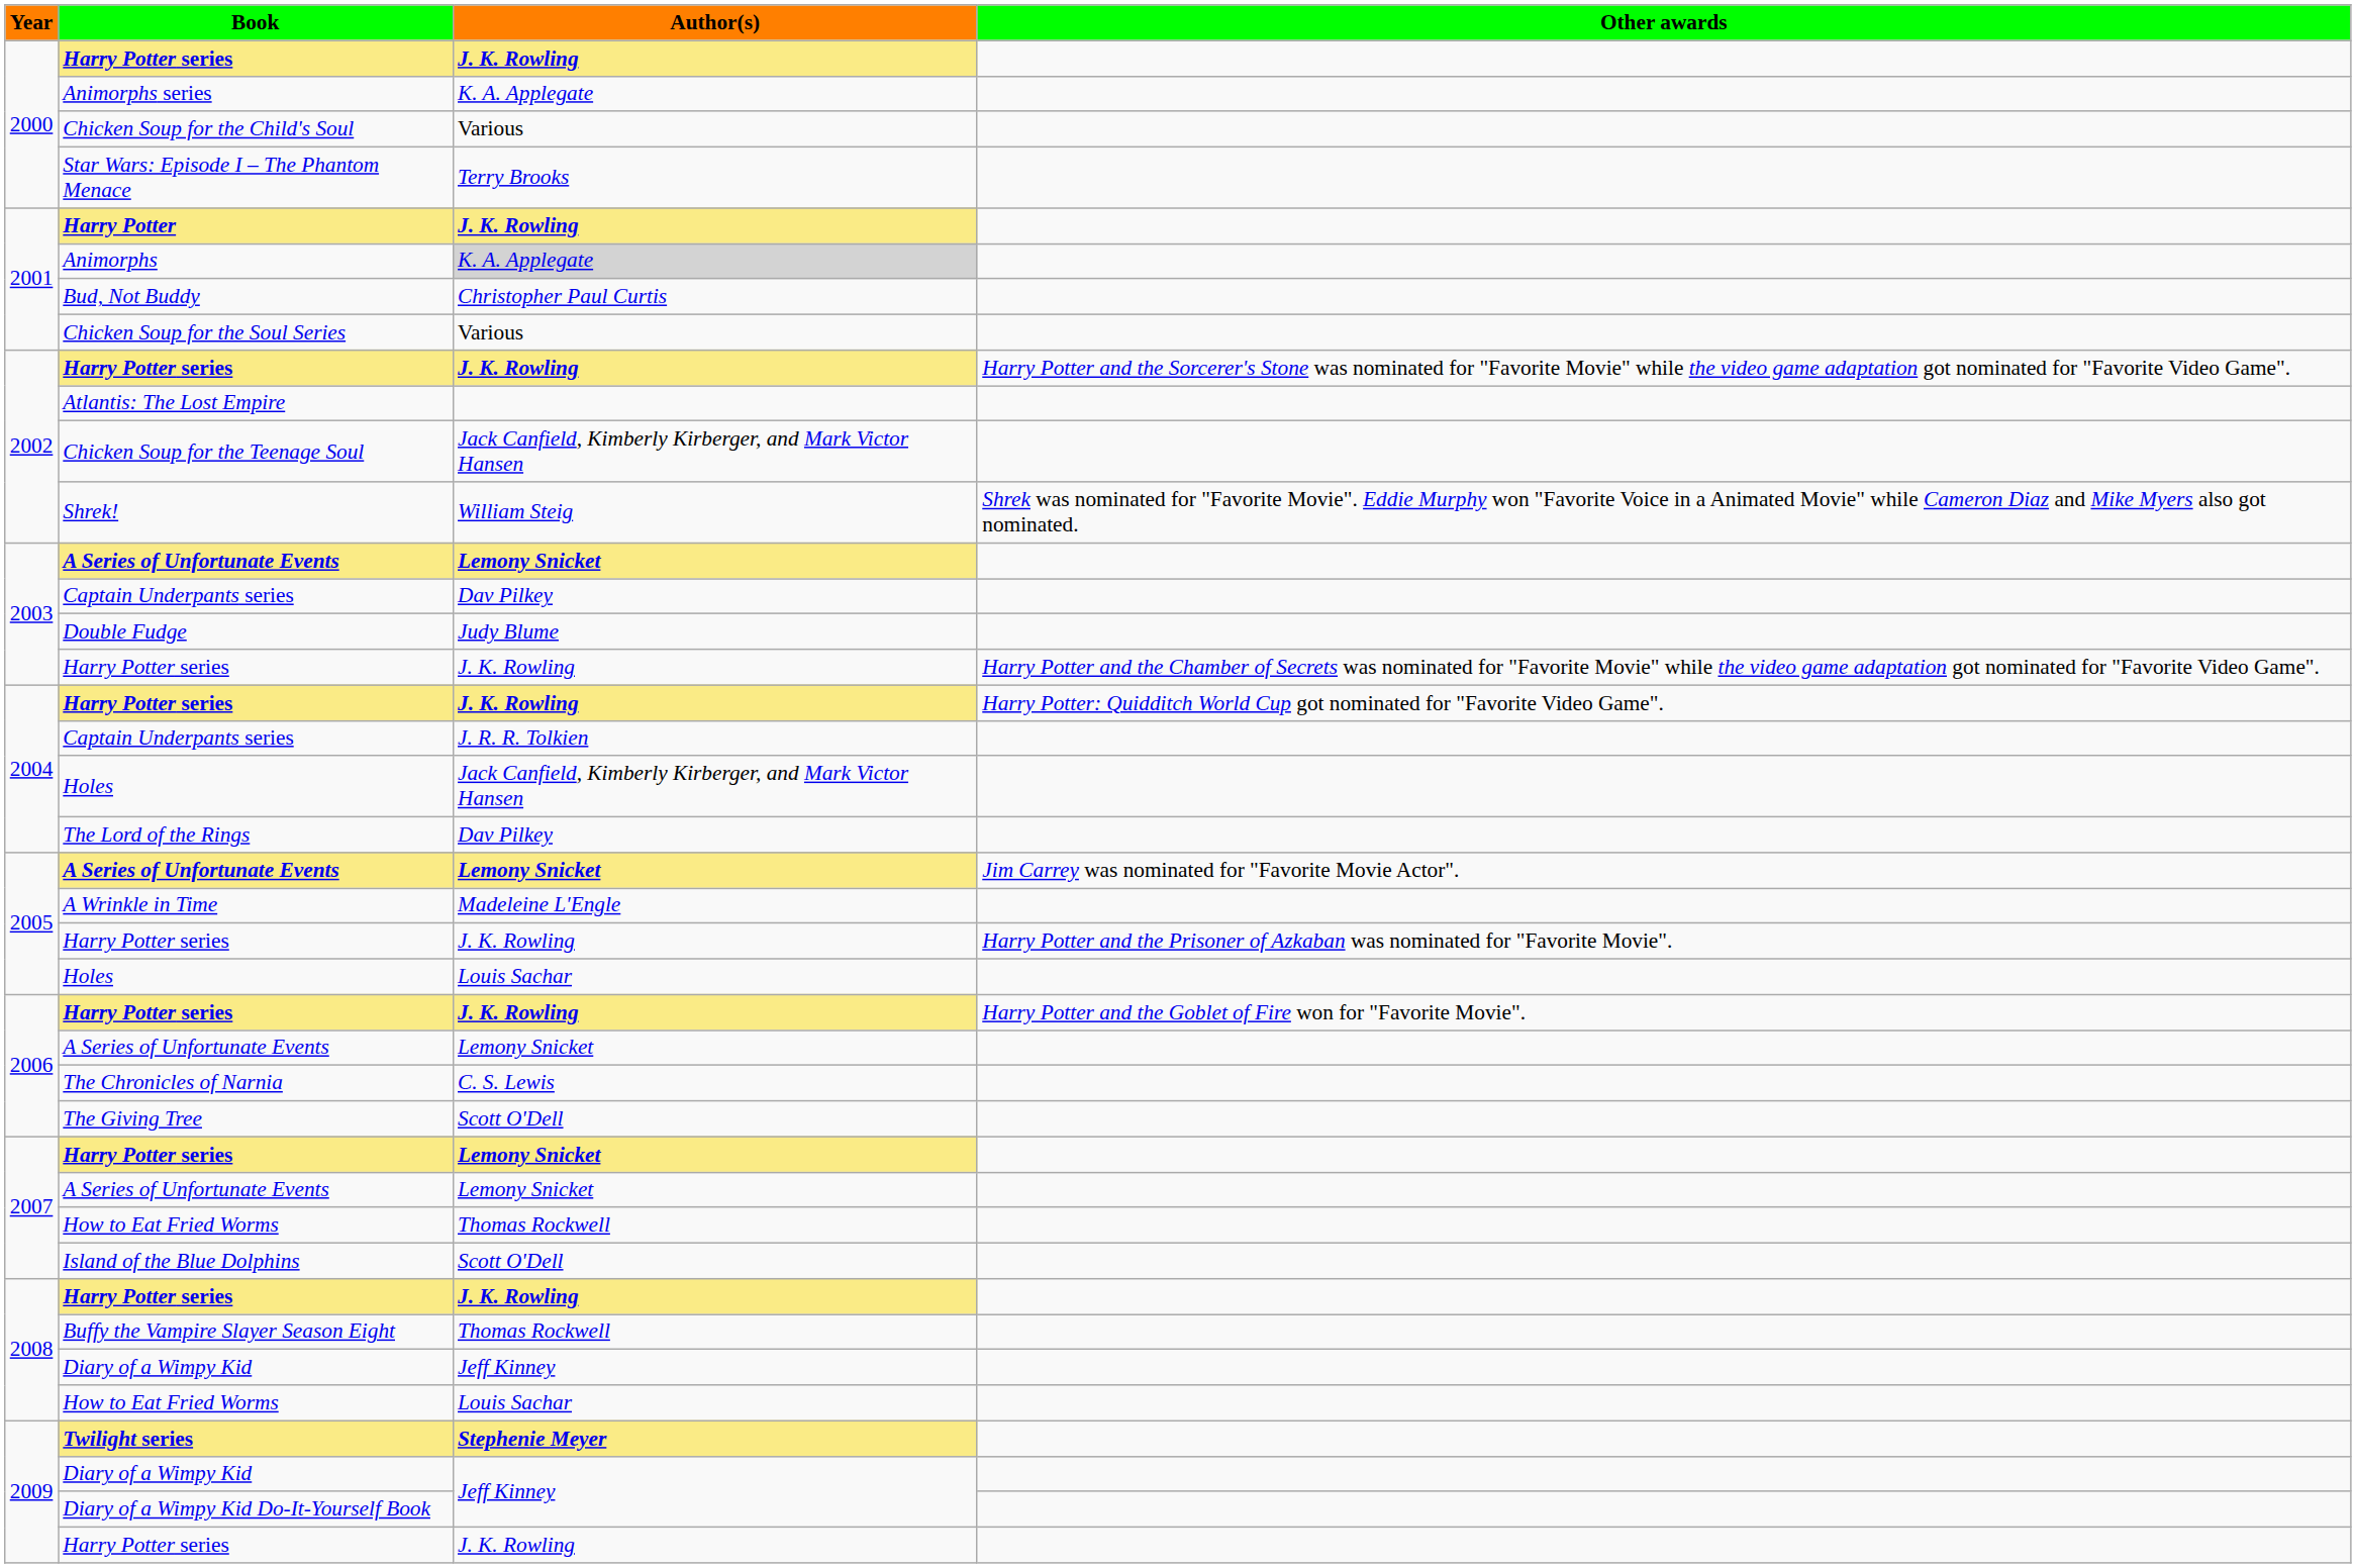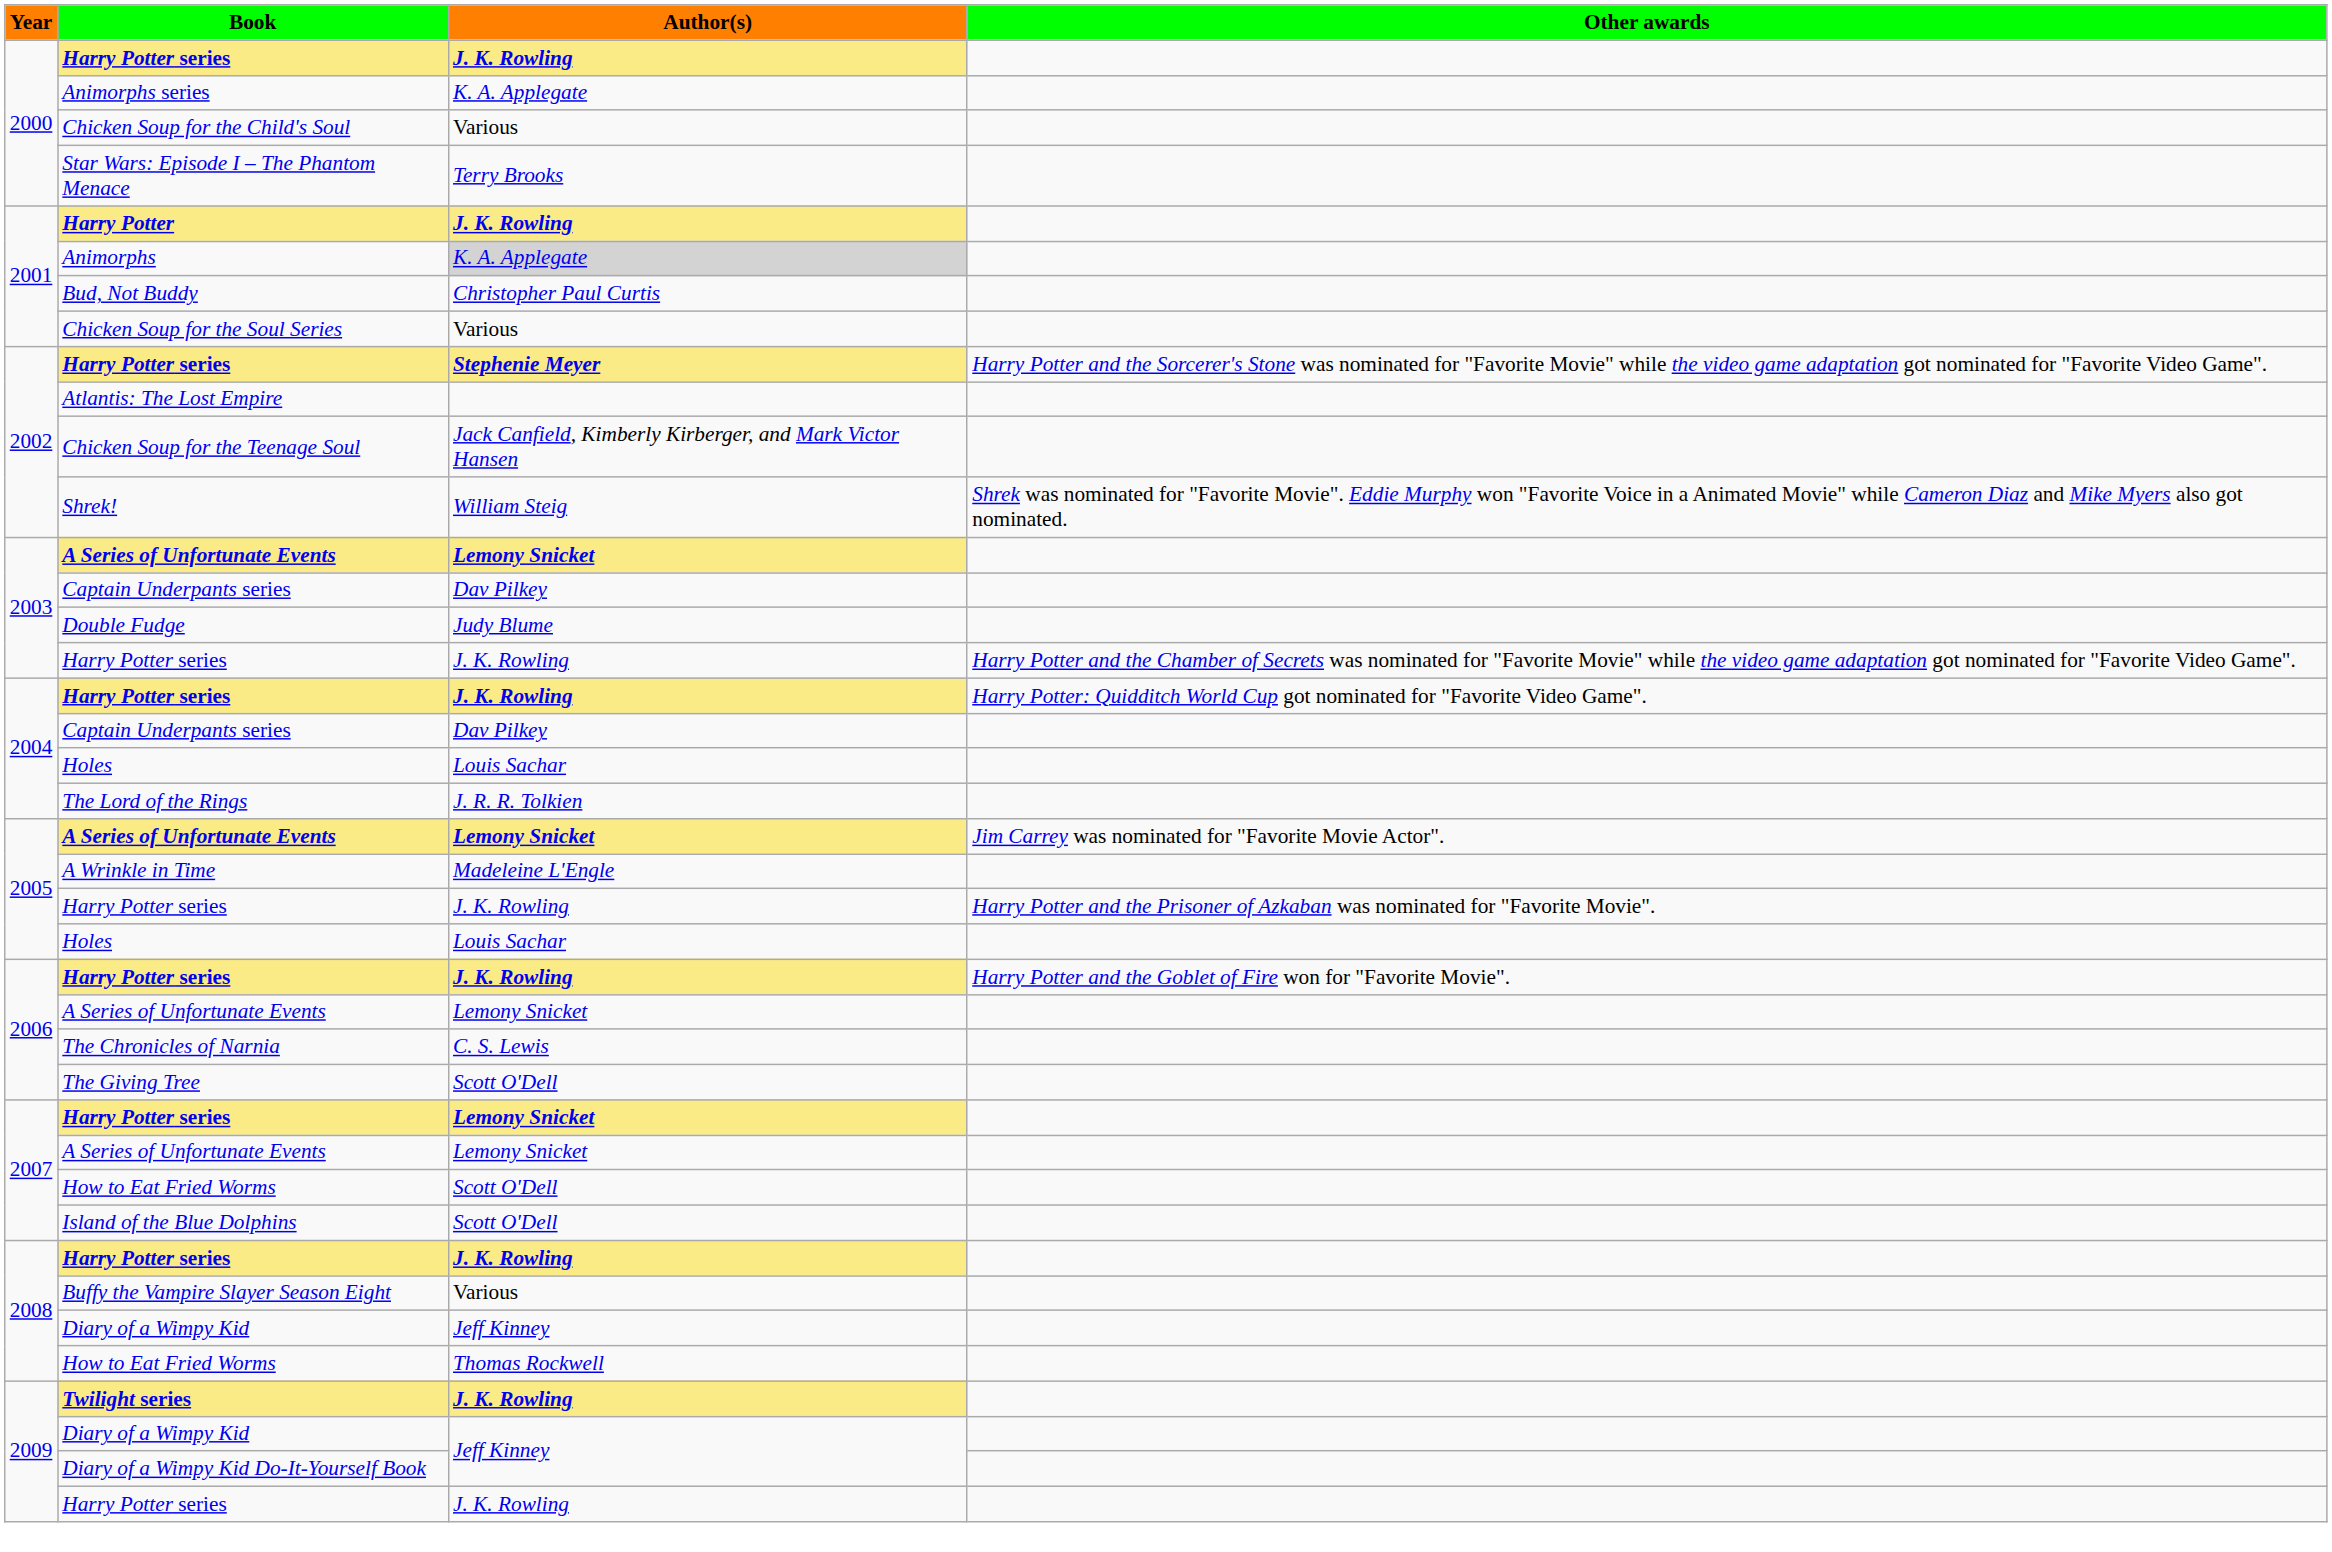2002 / Harry Potter series | Author(s): J. K. Rowling -> Stephenie Meyer
2004 / Captain Underpants series | Author(s): J. R. R. Tolkien -> Dav Pilkey
2004 / Holes | Author(s): Jack Canfield, Kimberly Kirberger, and Mark Victor Hansen -> Louis Sachar
The Lord of the Rings | Author(s): Dav Pilkey -> J. R. R. Tolkien
2007 / How to Eat Fried Worms | Author(s): Thomas Rockwell -> Scott O'Dell
Buffy the Vampire Slayer Season Eight | Author(s): Thomas Rockwell -> Various
2008 / How to Eat Fried Worms | Author(s): Louis Sachar -> Thomas Rockwell
Twilight series | Author(s): Stephenie Meyer -> J. K. Rowling
